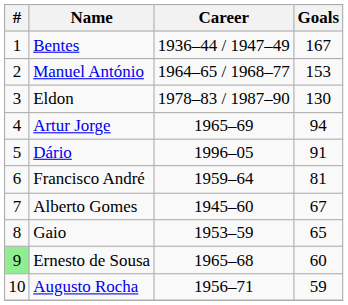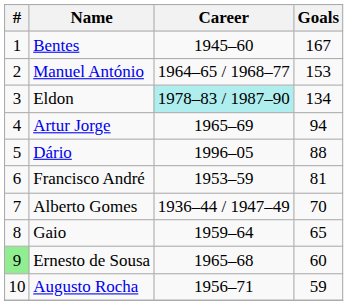Bentes | Career: 1936–44 / 1947–49 -> 1945–60
Eldon | Career: no background -> paleturquoise background
Eldon | Goals: 130 -> 134
Dário | Goals: 91 -> 88
Francisco André | Career: 1959–64 -> 1953–59
Alberto Gomes | Career: 1945–60 -> 1936–44 / 1947–49
Alberto Gomes | Goals: 67 -> 70
Gaio | Career: 1953–59 -> 1959–64
